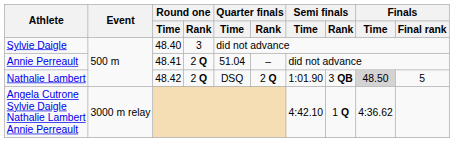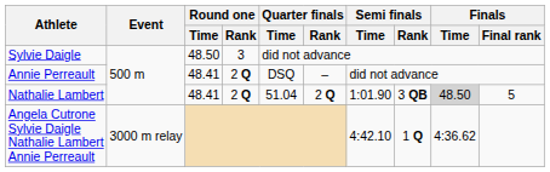Sylvie Daigle | Round one / Time: 48.40 -> 48.50
Annie Perreault | Quarter finals / Time: 51.04 -> DSQ
Nathalie Lambert | Round one / Time: 48.42 -> 48.41
Nathalie Lambert | Quarter finals / Time: DSQ -> 51.04
